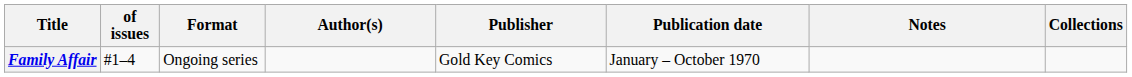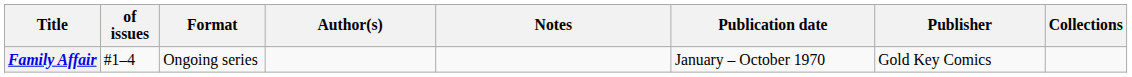columns swapped: Publisher <-> Notes
